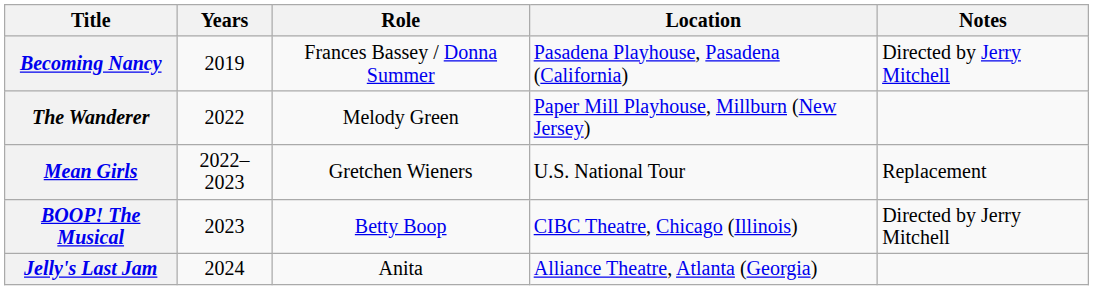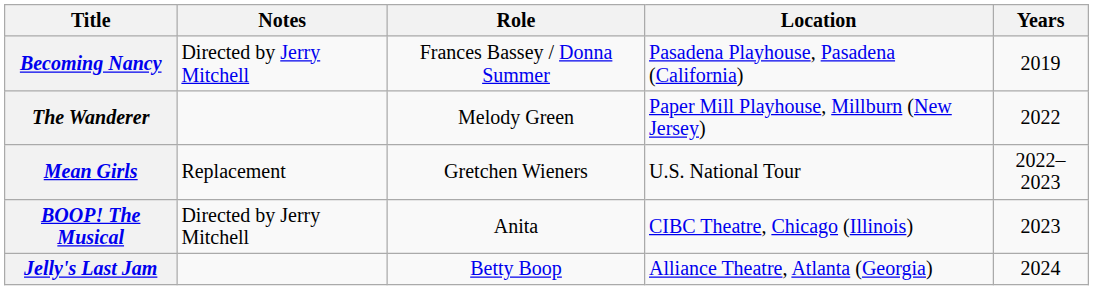columns swapped: Years <-> Notes
BOOP! The Musical | Role: Betty Boop -> Anita
Jelly's Last Jam | Role: Anita -> Betty Boop
